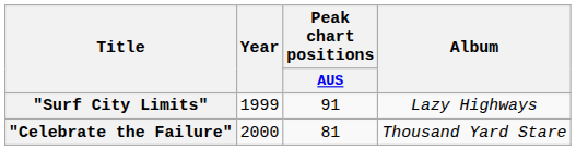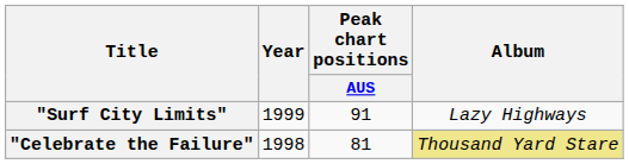"Celebrate the Failure" | Year: 2000 -> 1998
"Celebrate the Failure" | Album: no background -> khaki background
